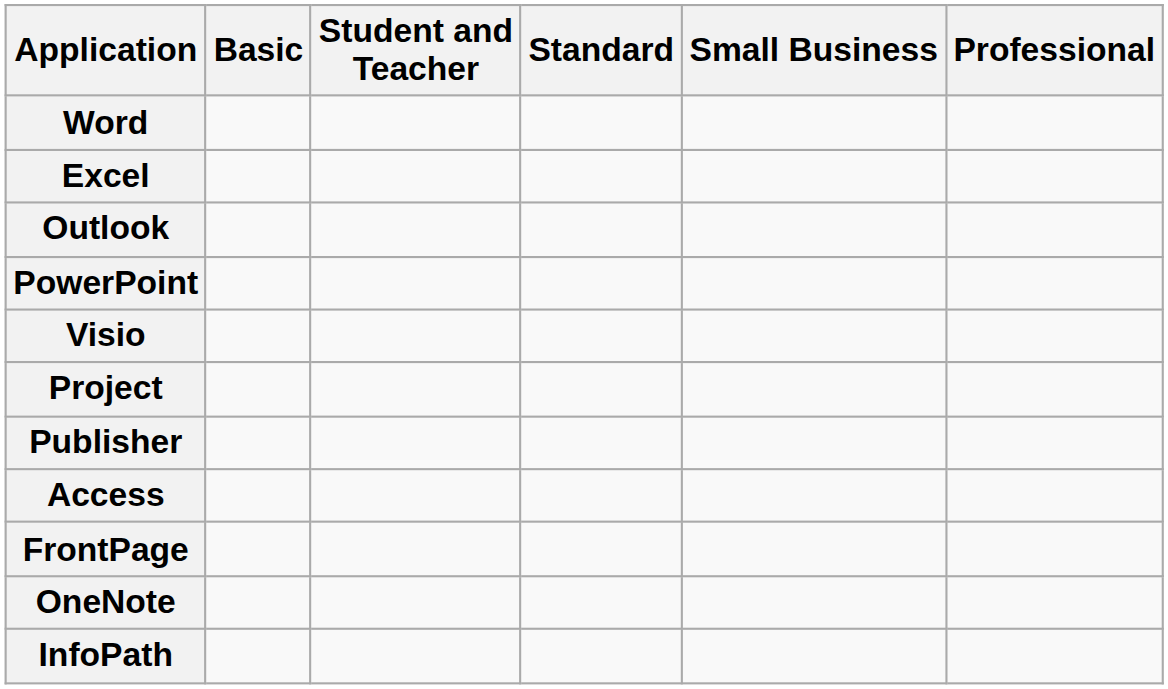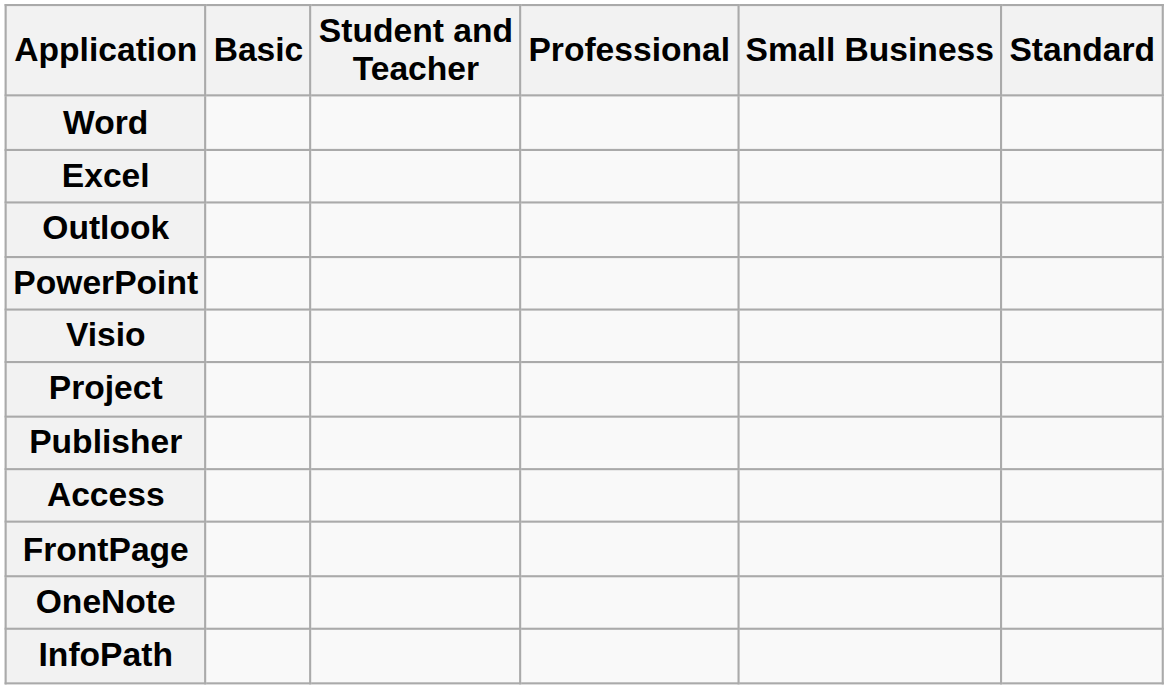columns swapped: Standard <-> Professional
